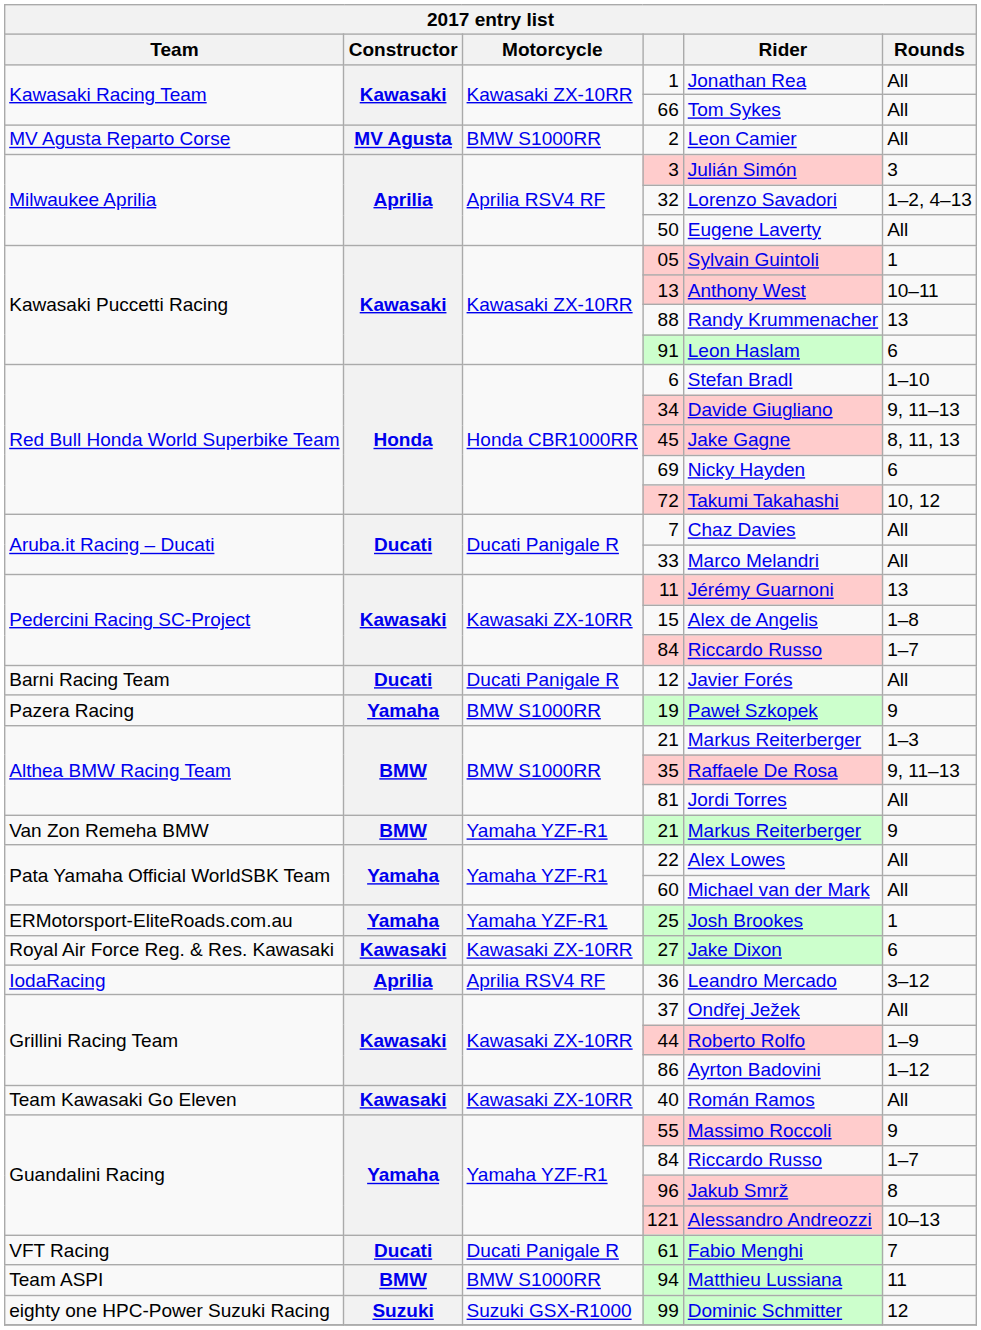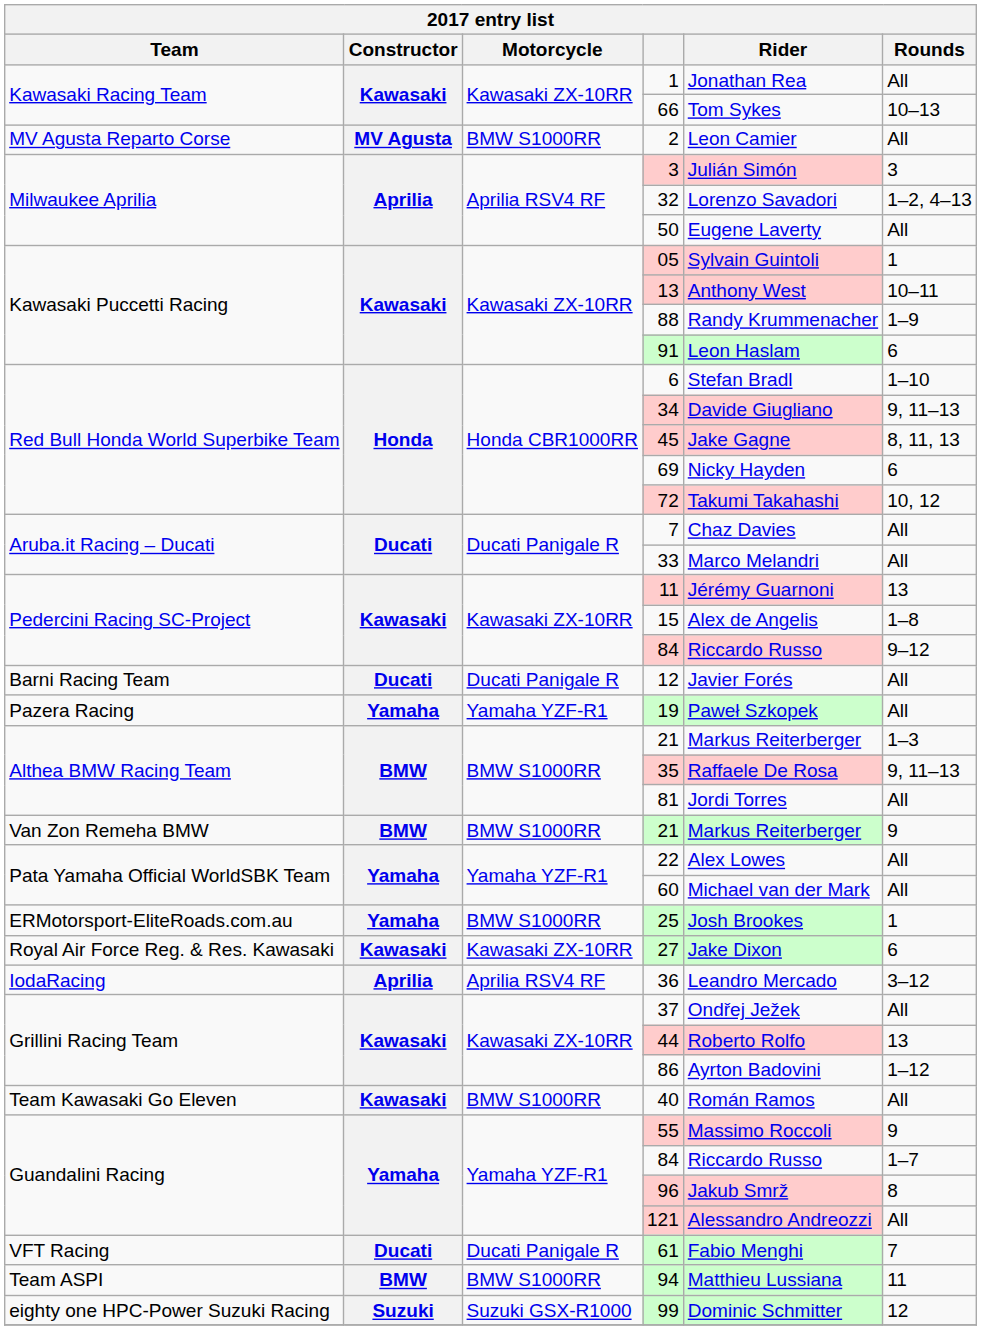66 | Rounds: All -> 10–13
88 | Rounds: 13 -> 1–9
Pedercini Racing SC-Project / 84 | Rounds: 1–7 -> 9–12
19 | Motorcycle: BMW S1000RR -> Yamaha YZF-R1
19 | Rounds: 9 -> All
Van Zon Remeha BMW / 21 | Motorcycle: Yamaha YZF-R1 -> BMW S1000RR
25 | Motorcycle: Yamaha YZF-R1 -> BMW S1000RR
44 | Rounds: 1–9 -> 13
40 | Motorcycle: Kawasaki ZX-10RR -> BMW S1000RR
121 | Rounds: 10–13 -> All
